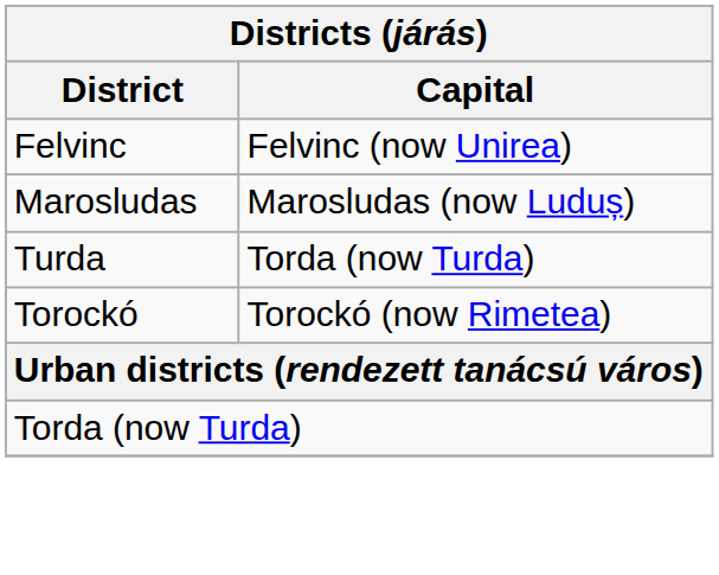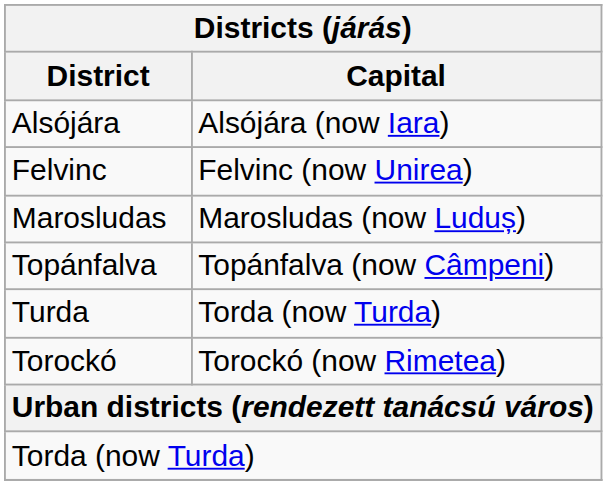+ row: Alsójára | Alsójára (now Iara)
+ row: Topánfalva | Topánfalva (now Câmpeni)
